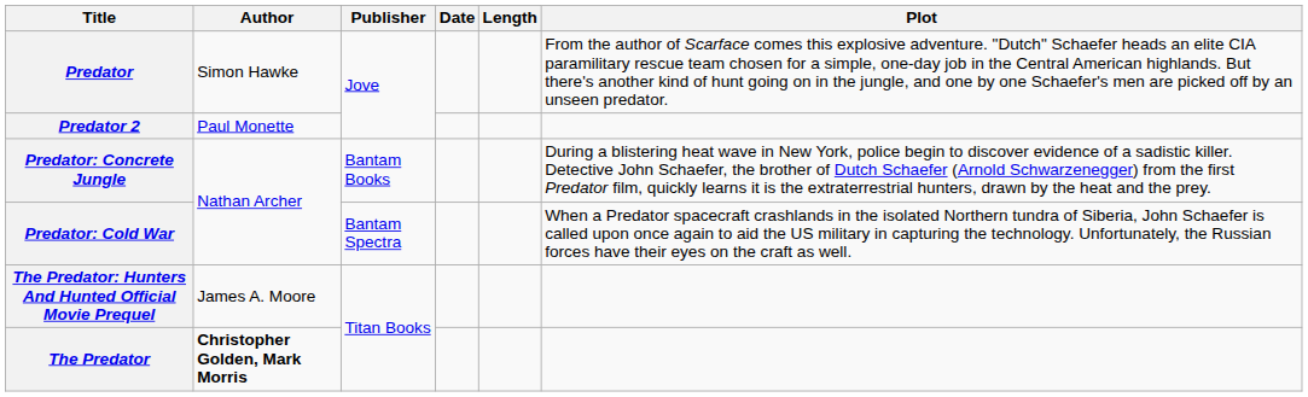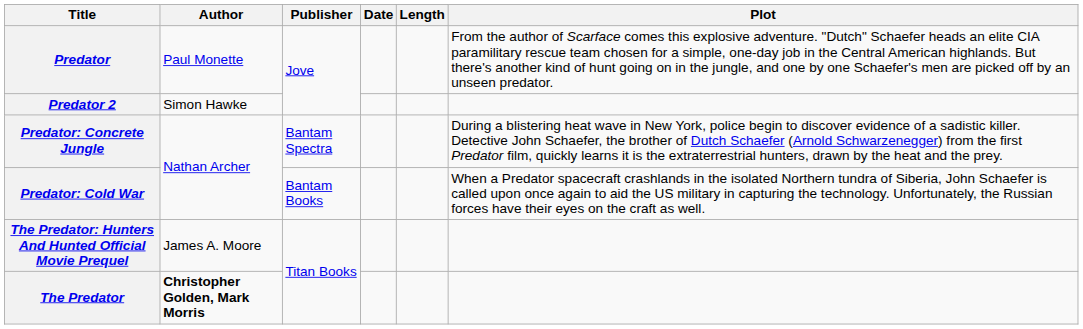Predator | Author: Simon Hawke -> Paul Monette
Predator 2 | Author: Paul Monette -> Simon Hawke
Predator: Concrete Jungle | Publisher: Bantam Books -> Bantam Spectra
Predator: Cold War | Publisher: Bantam Spectra -> Bantam Books
